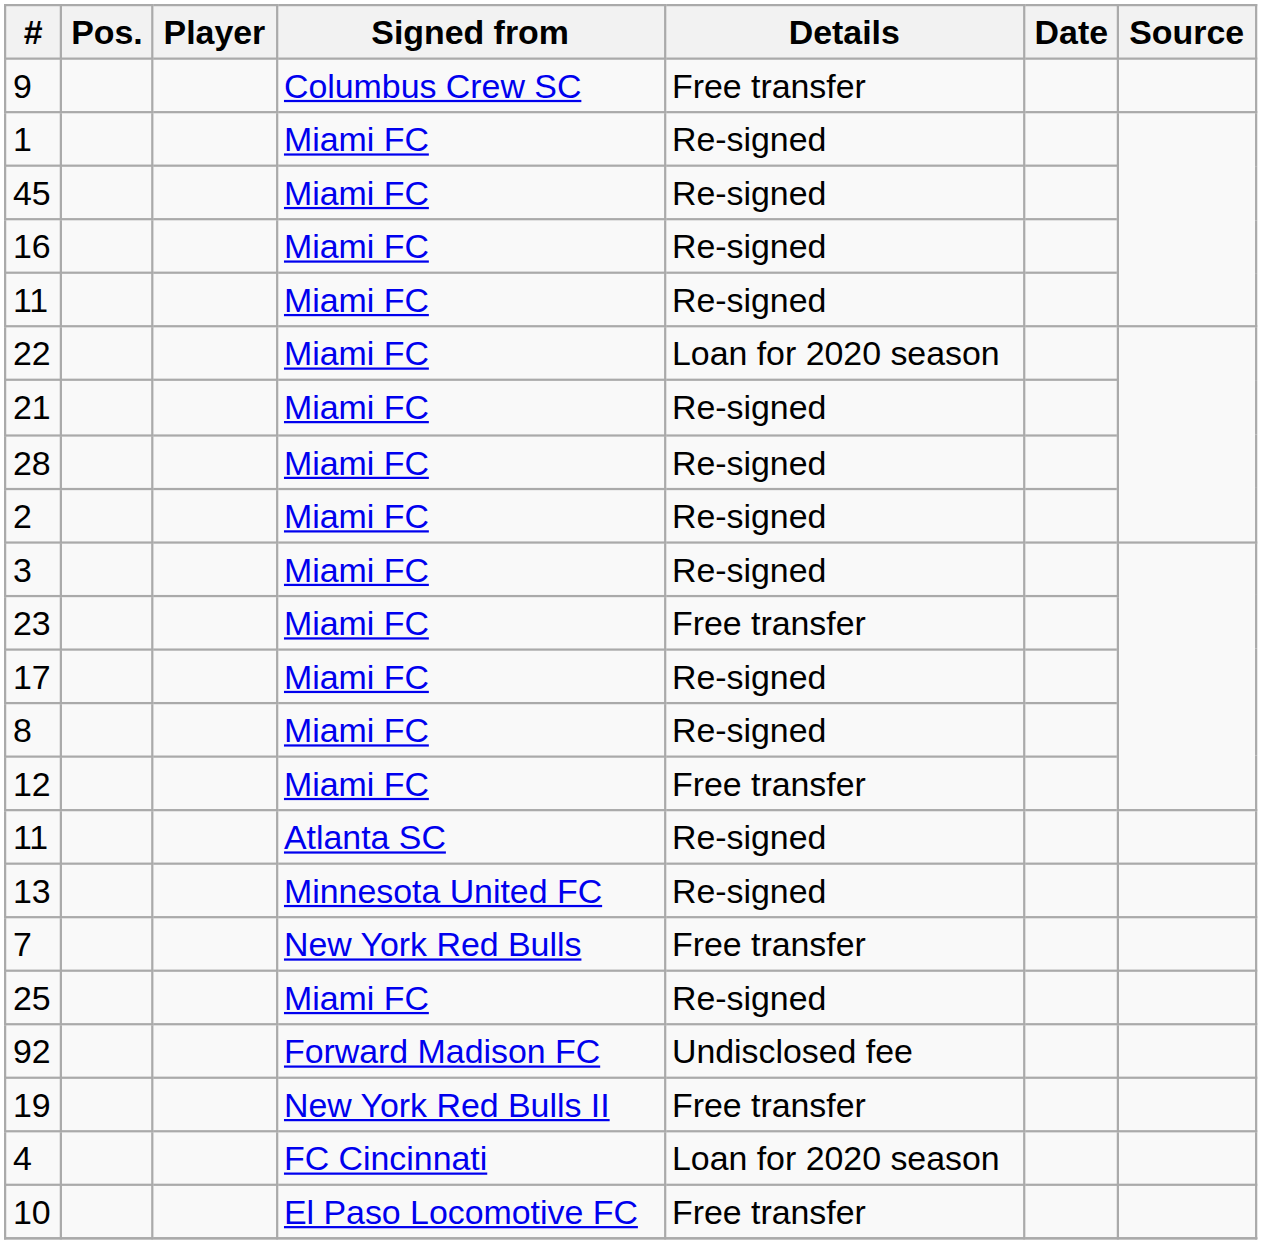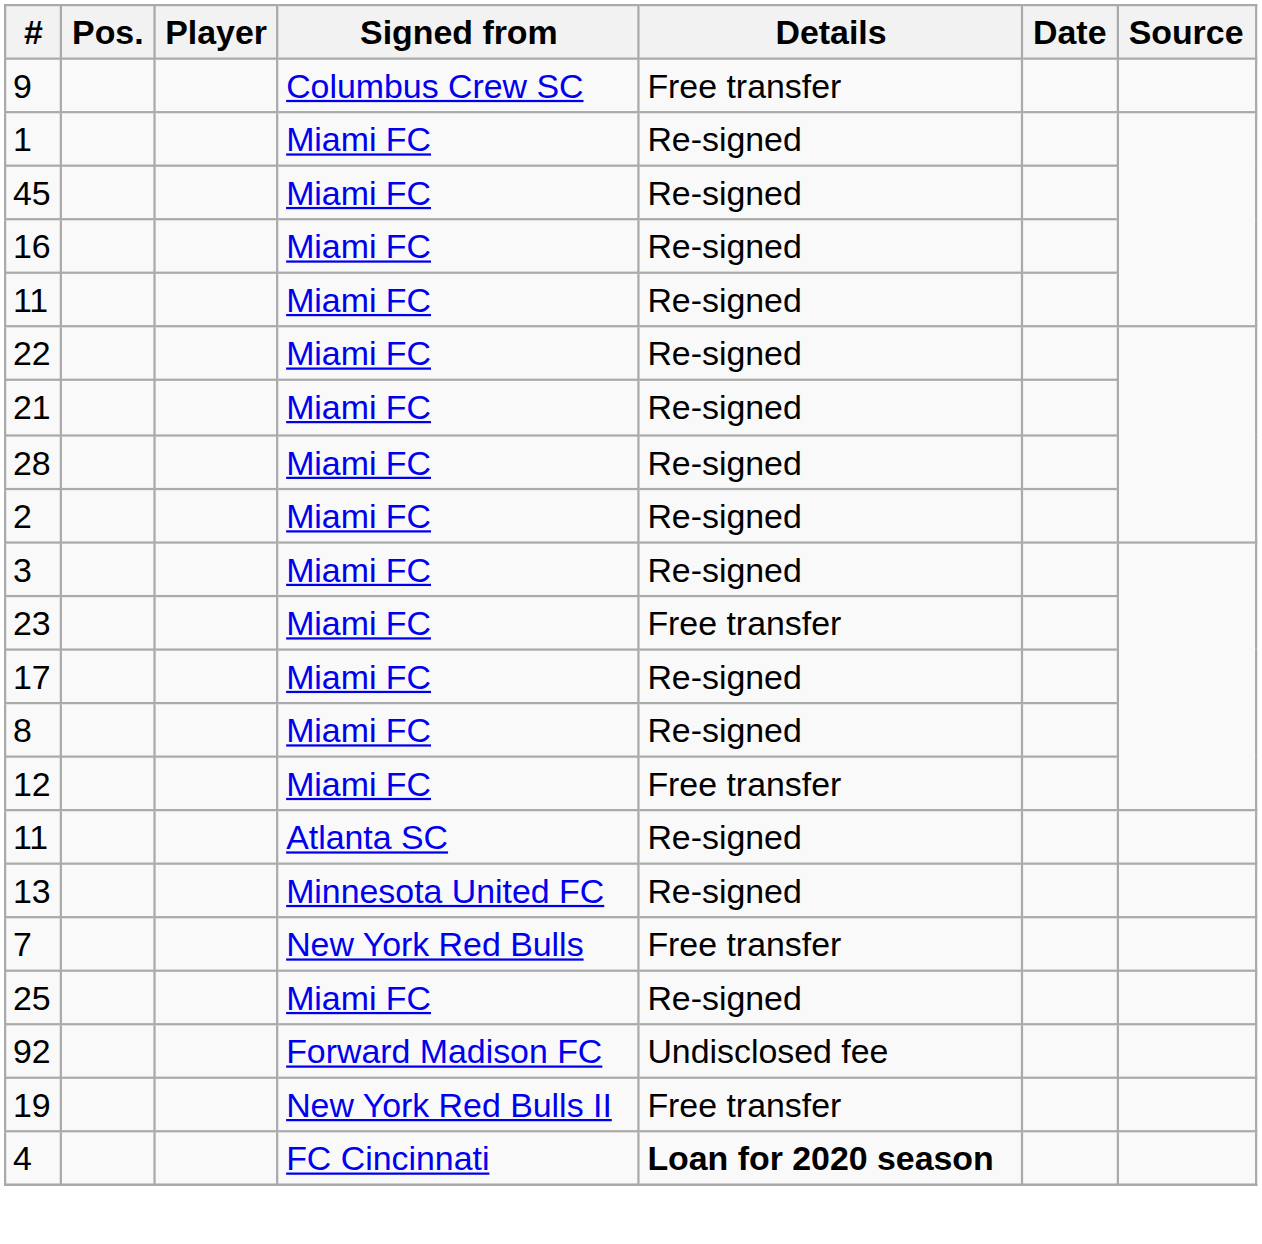22 | Details: Loan for 2020 season -> Re-signed
4 | Details: normal -> bold
- row: 10 | El Paso Locomotive FC | Free transfer
